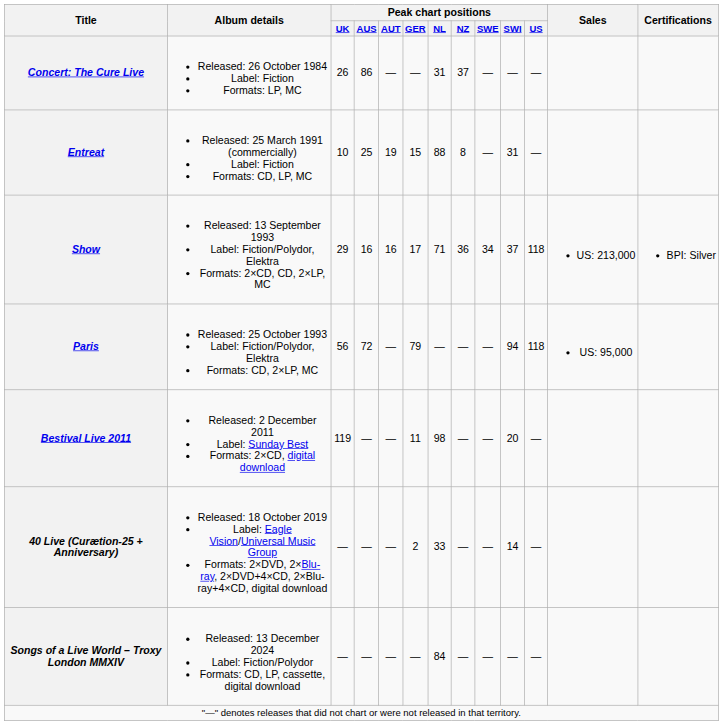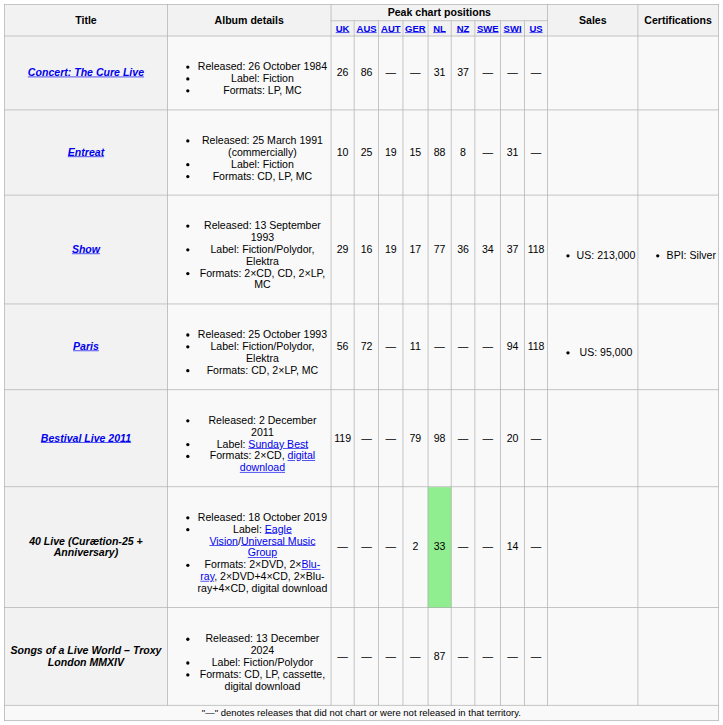Show | Peak chart positions / AUT: 16 -> 19
Show | Peak chart positions / NL: 71 -> 77
Paris | Peak chart positions / GER: 79 -> 11
Bestival Live 2011 | Peak chart positions / GER: 11 -> 79
40 Live (Curætion-25 + Anniversary) | Peak chart positions / NL: no background -> lightgreen background
Songs of a Live World – Troxy London MMXIV | Peak chart positions / NL: 84 -> 87
